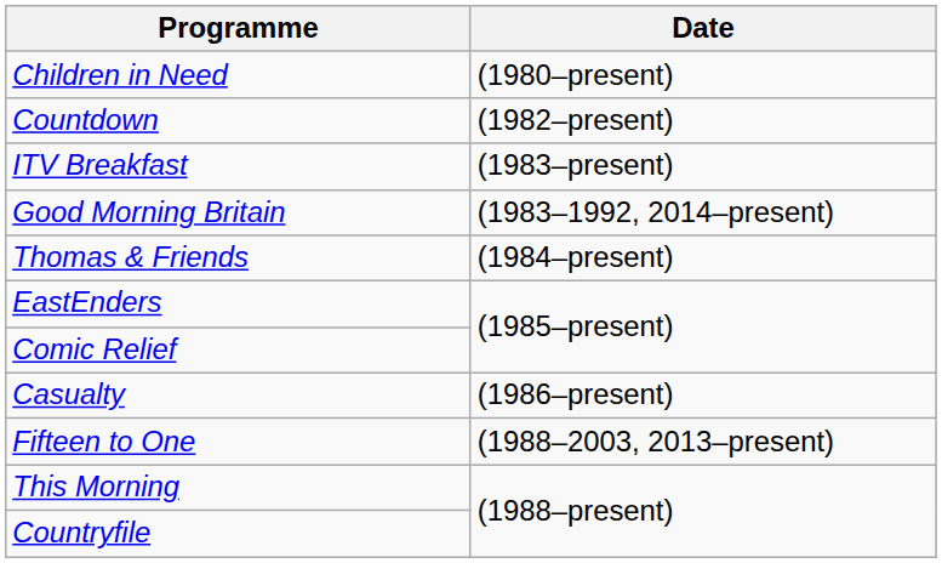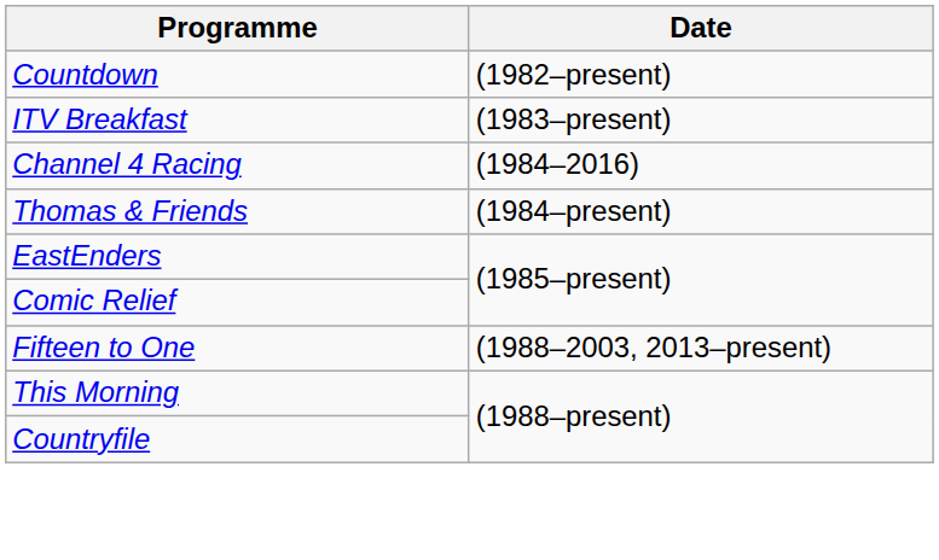- row: Children in Need | (1980–present)
- row: Good Morning Britain | (1983–1992, 2014–present)
+ row: Channel 4 Racing | (1984–2016)
- row: Casualty | (1986–present)
